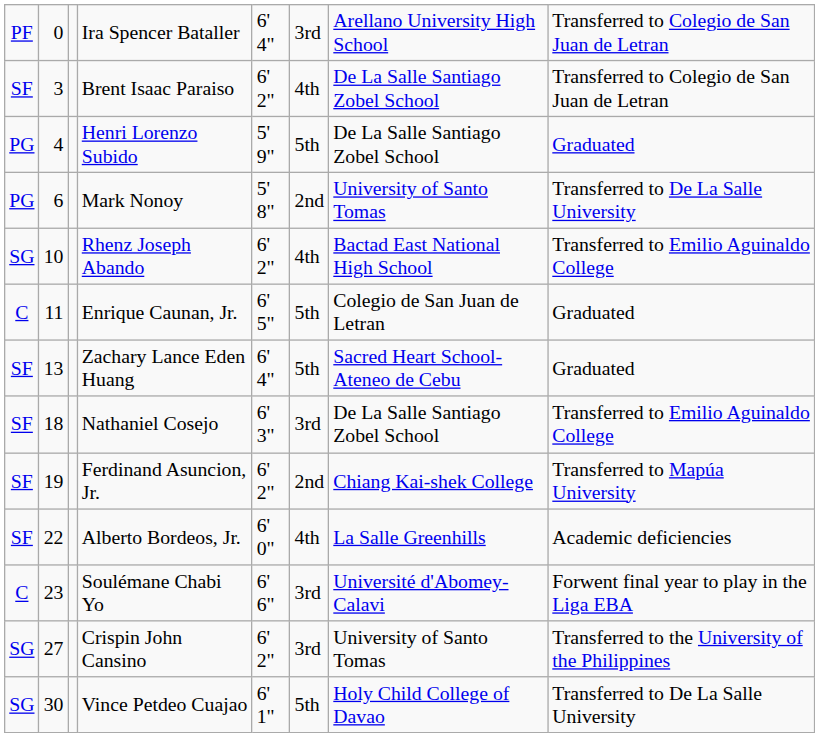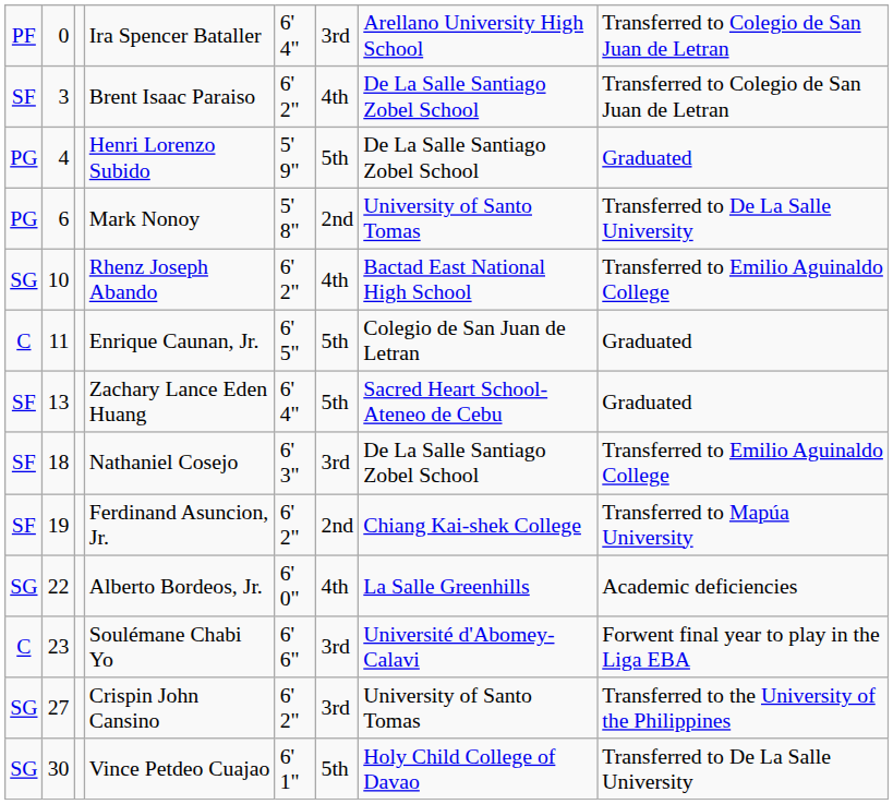Alberto Bordeos, Jr. | column 1: SF -> SG
